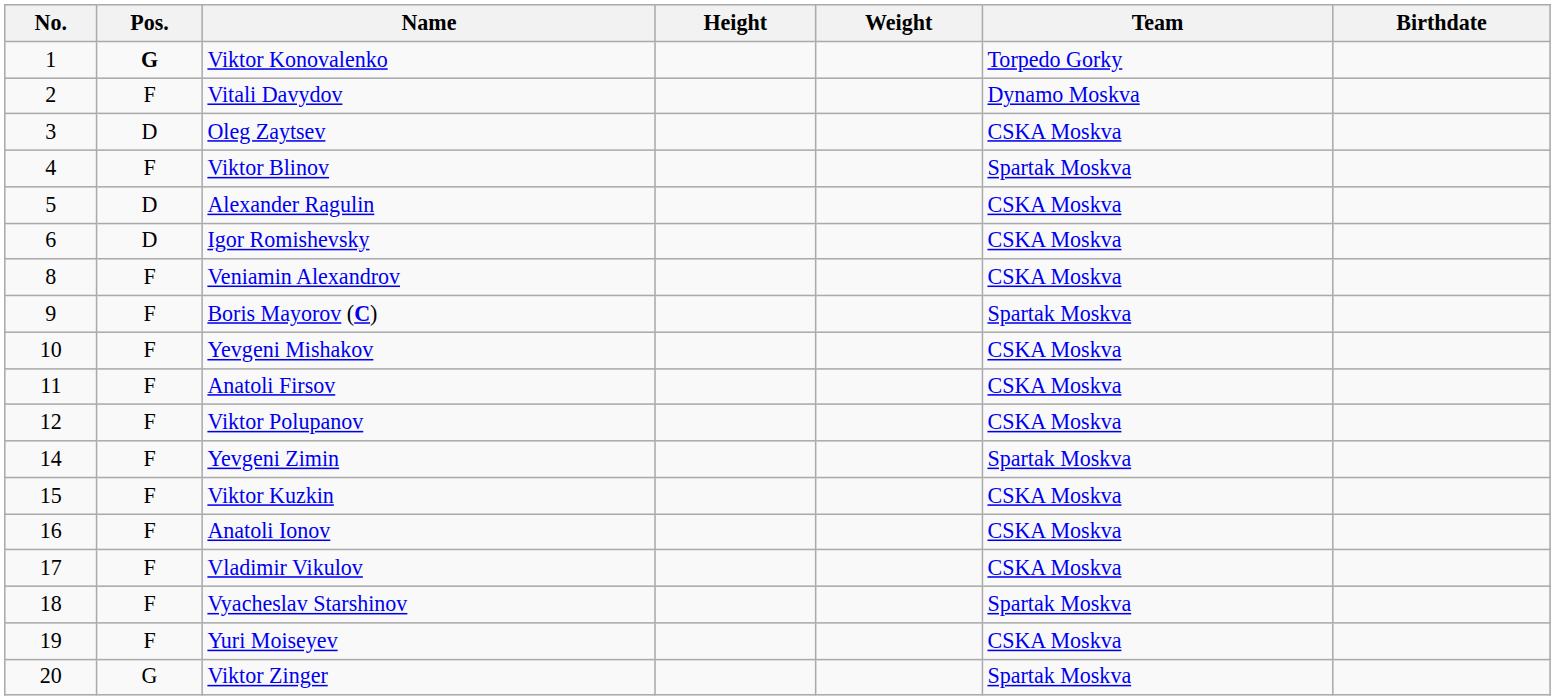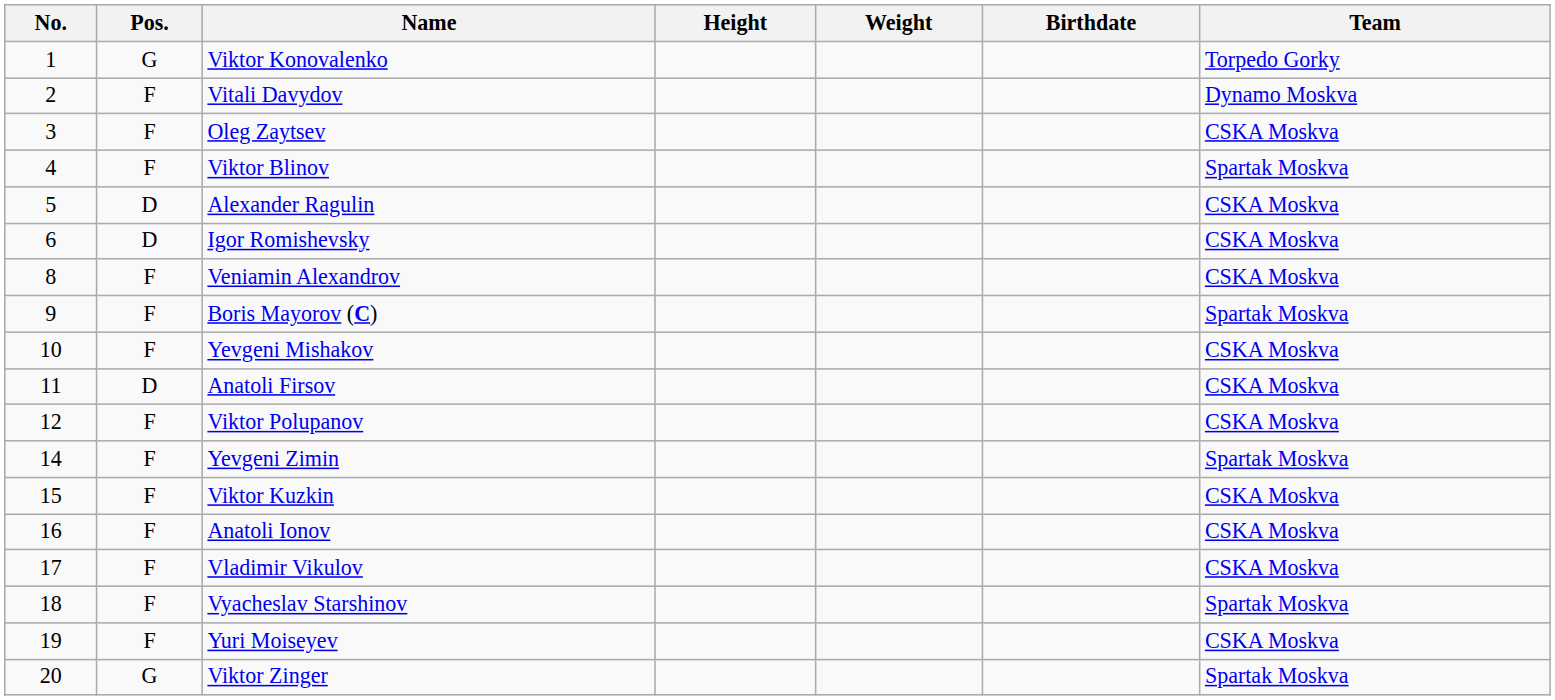columns swapped: Birthdate <-> Team
Viktor Konovalenko | Pos.: bold -> normal
Oleg Zaytsev | Pos.: D -> F
Anatoli Firsov | Pos.: F -> D
